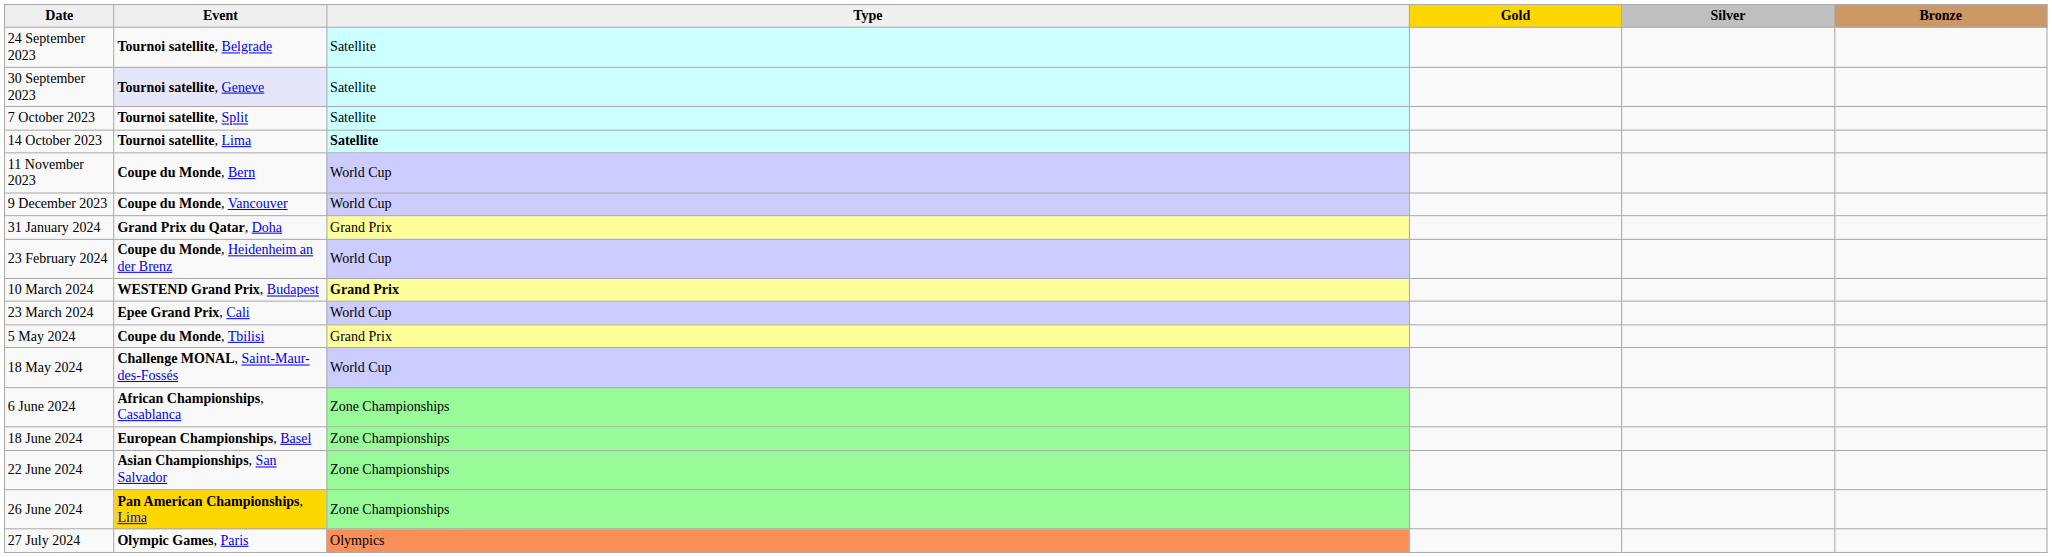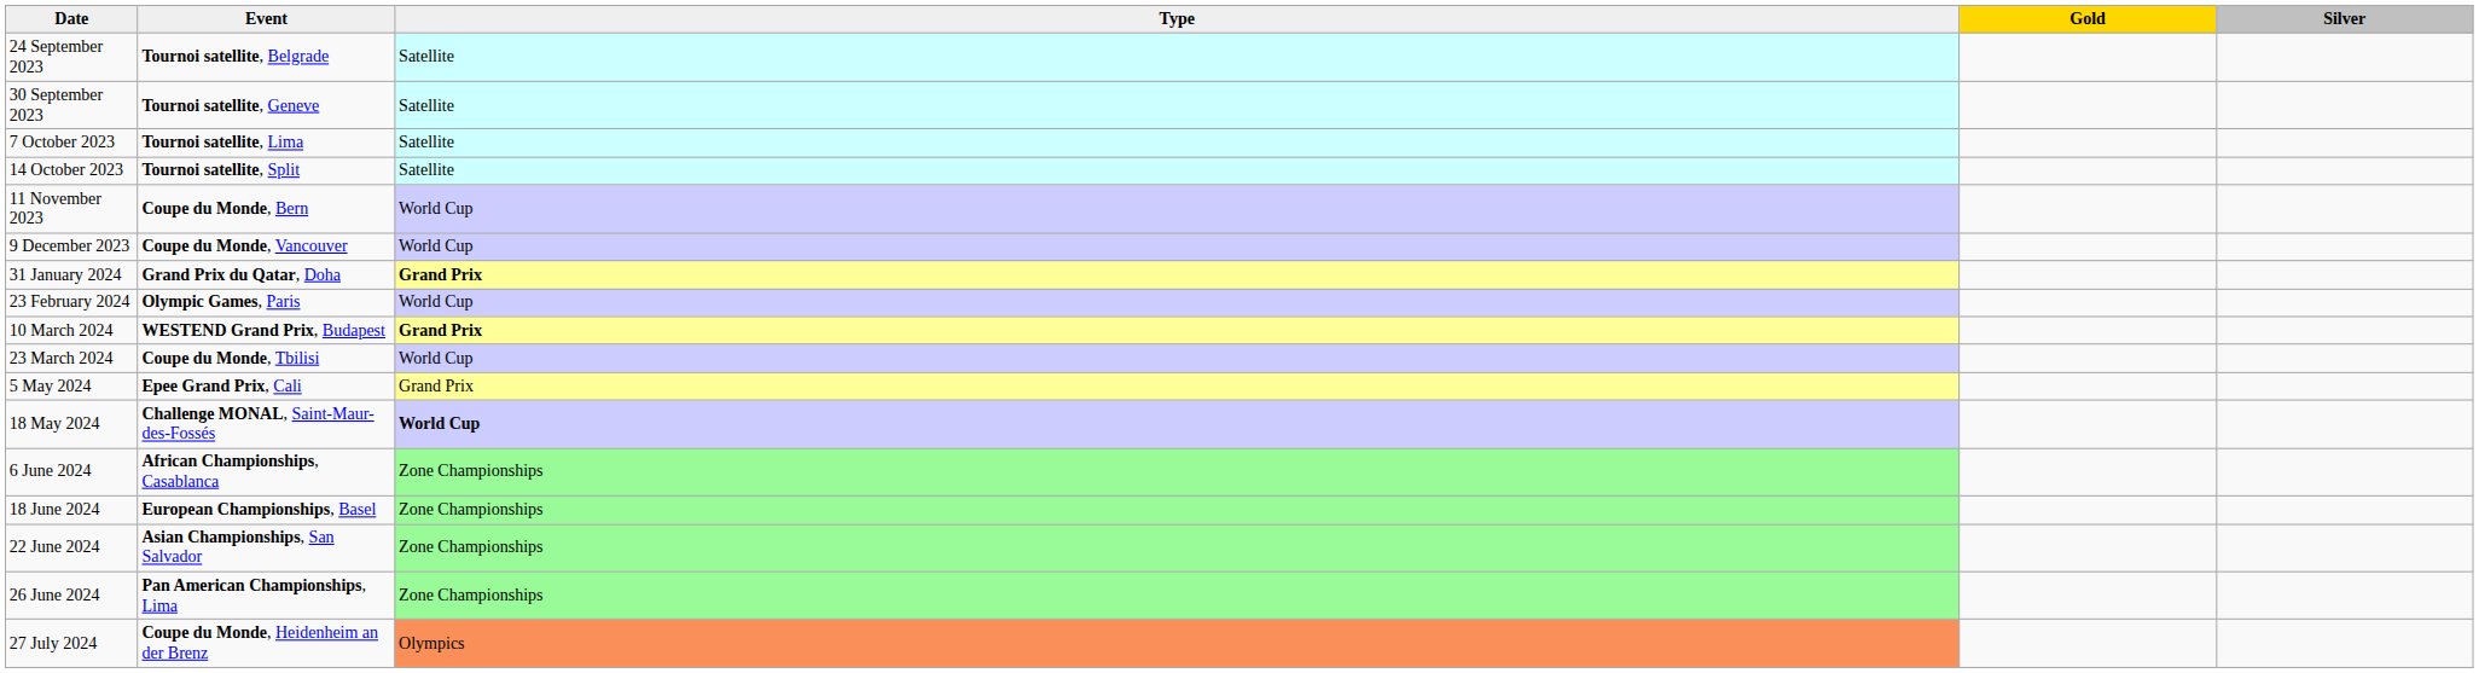- column: Bronze
30 September 2023 | Event: lavender background -> no background
7 October 2023 | Event: Tournoi satellite, Split -> Tournoi satellite, Lima
14 October 2023 | Event: Tournoi satellite, Lima -> Tournoi satellite, Split
14 October 2023 | Type: bold -> normal
31 January 2024 | Type: normal -> bold
23 February 2024 | Event: Coupe du Monde, Heidenheim an der Brenz -> Olympic Games, Paris
23 March 2024 | Event: Epee Grand Prix, Cali -> Coupe du Monde, Tbilisi
5 May 2024 | Event: Coupe du Monde, Tbilisi -> Epee Grand Prix, Cali
18 May 2024 | Type: normal -> bold
26 June 2024 | Event: gold background -> no background
27 July 2024 | Event: Olympic Games, Paris -> Coupe du Monde, Heidenheim an der Brenz
